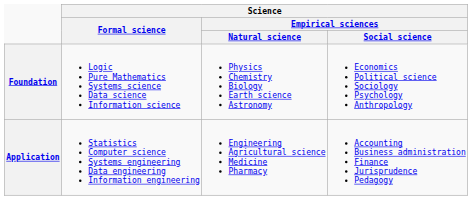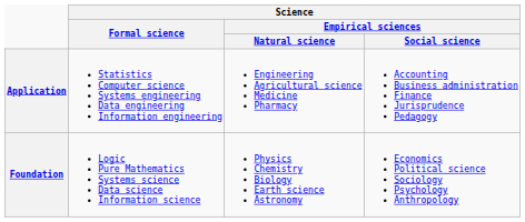rows swapped: Foundation <-> Application
